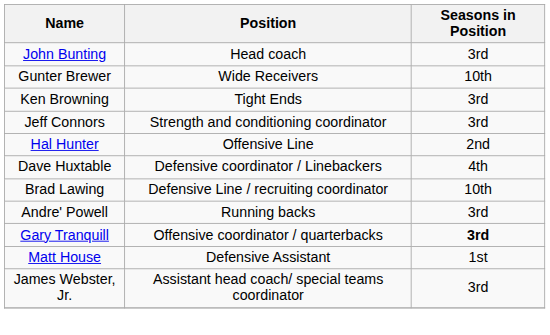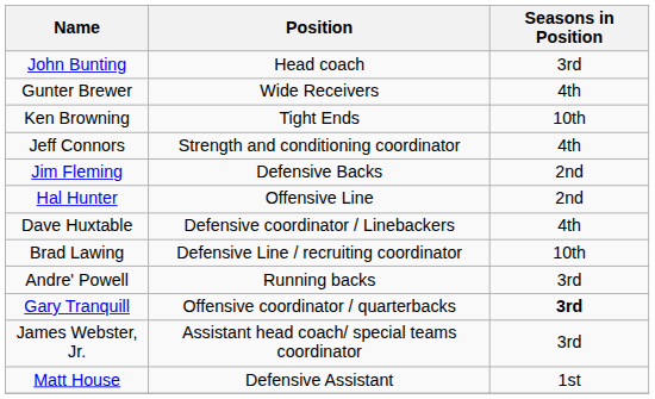Gunter Brewer | Seasons in Position: 10th -> 4th
Ken Browning | Seasons in Position: 3rd -> 10th
Jeff Connors | Seasons in Position: 3rd -> 4th
+ row: Jim Fleming | Defensive Backs | 2nd
rows swapped: James Webster, Jr. <-> Matt House
